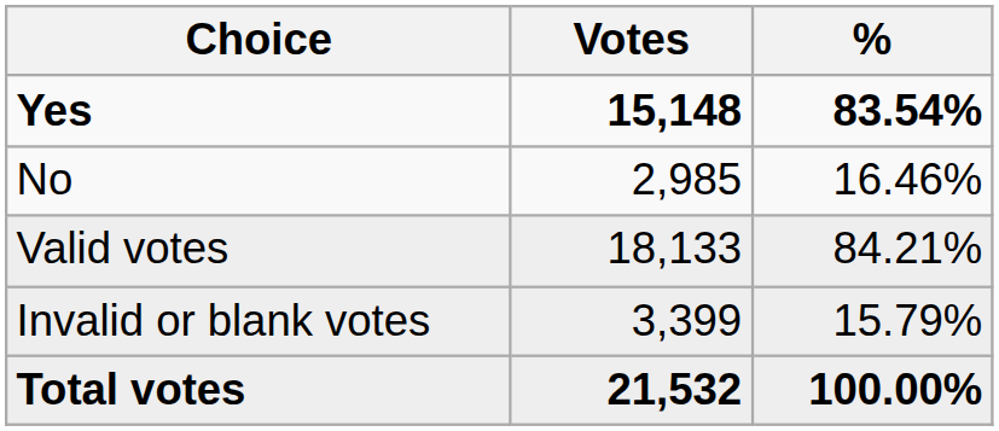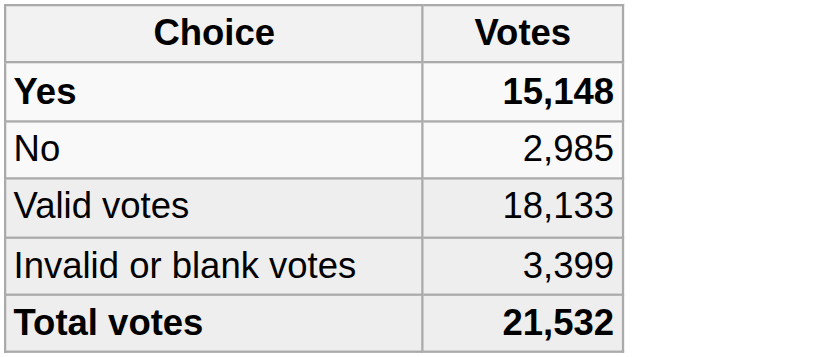- column: % | 83.54% | 16.46% | 84.21% | 15.79% | 100.00%
